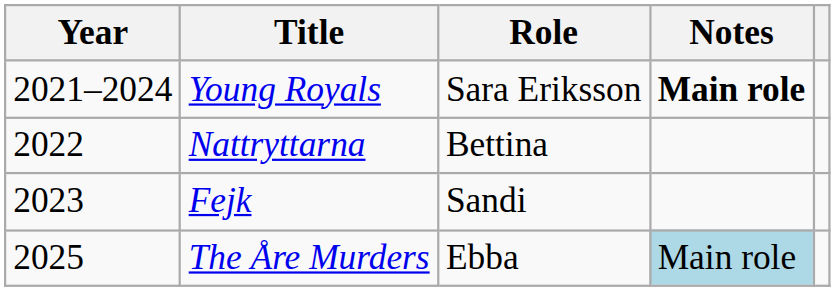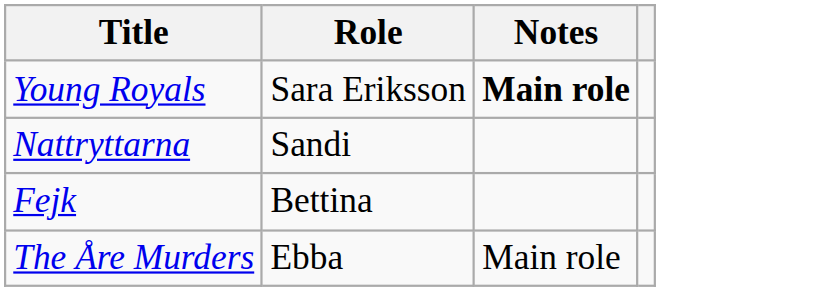- column: Year | 2021–2024 | 2022 | 2023 | 2025
Nattryttarna | Role: Bettina -> Sandi
Fejk | Role: Sandi -> Bettina
The Åre Murders | Notes: lightblue background -> no background
